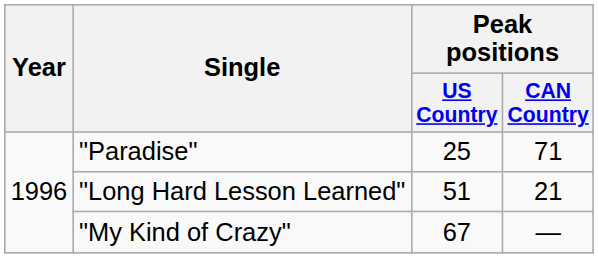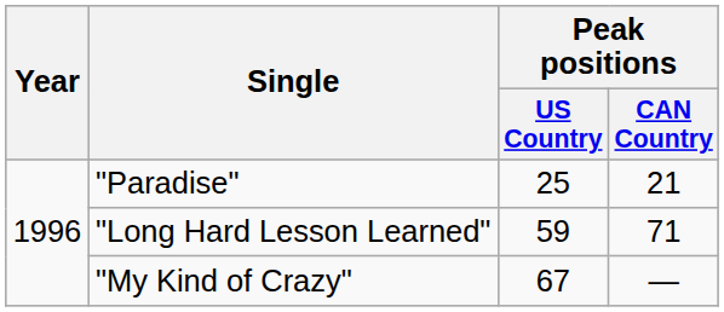"Paradise" | Peak positions / CAN Country: 71 -> 21
"Long Hard Lesson Learned" | Peak positions / US Country: 51 -> 59
"Long Hard Lesson Learned" | Peak positions / CAN Country: 21 -> 71
